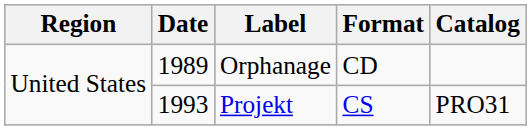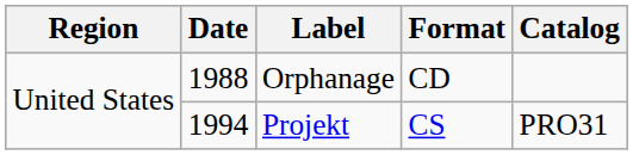Orphanage | Date: 1989 -> 1988
Projekt | Date: 1993 -> 1994
